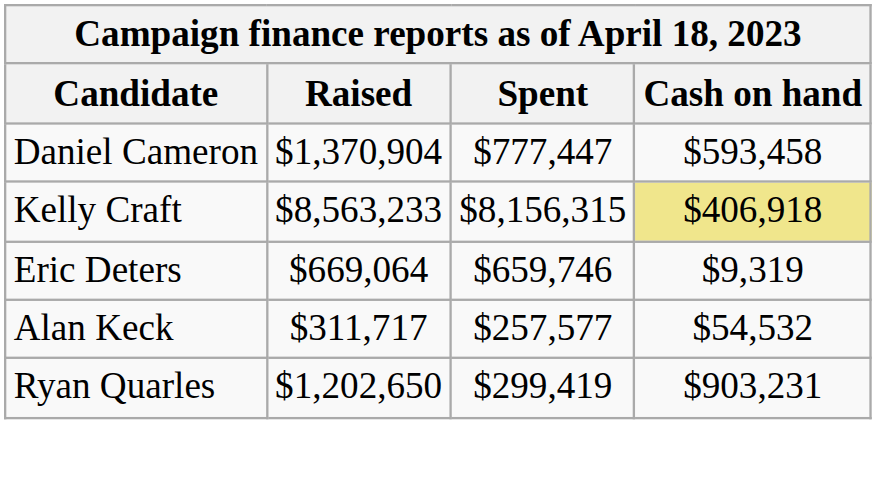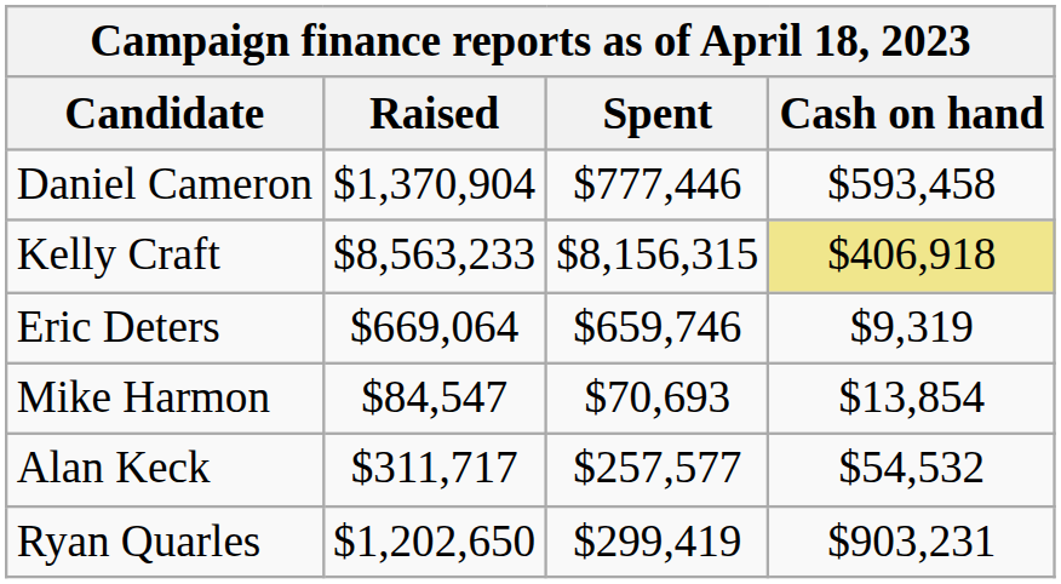Daniel Cameron | Spent: $777,447 -> $777,446
+ row: Mike Harmon | $84,547 | $70,693 | $13,854
